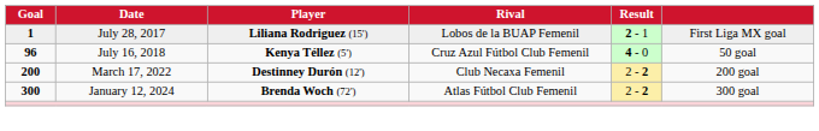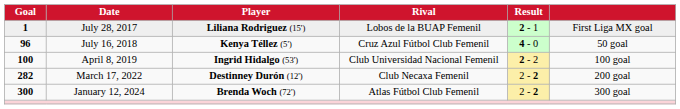+ row: 100 | April 8, 2019 | Ingrid Hidalgo (53') | Club Universidad Nacional Femenil | 2 - 2 | 100 goal
March 17, 2022 | Goal: 200 -> 282
